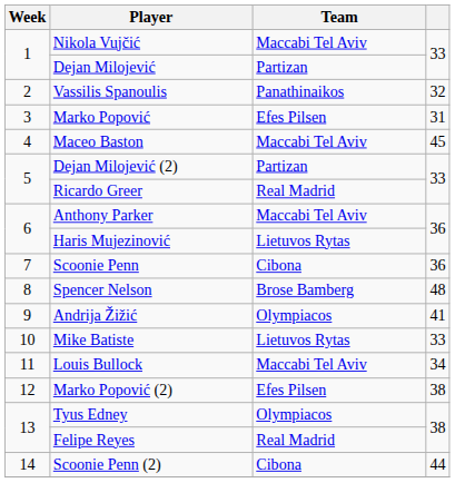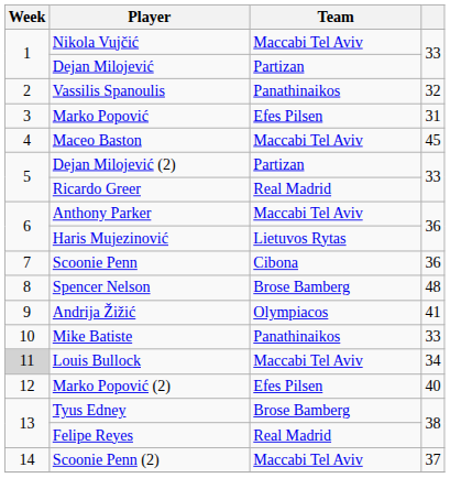Mike Batiste | Team: Lietuvos Rytas -> Panathinaikos
Louis Bullock | Week: no background -> lightgrey background
Marko Popović (2) | column 4: 38 -> 40
Tyus Edney | Team: Olympiacos -> Brose Bamberg
Scoonie Penn (2) | Team: Cibona -> Maccabi Tel Aviv
Scoonie Penn (2) | column 4: 44 -> 37
